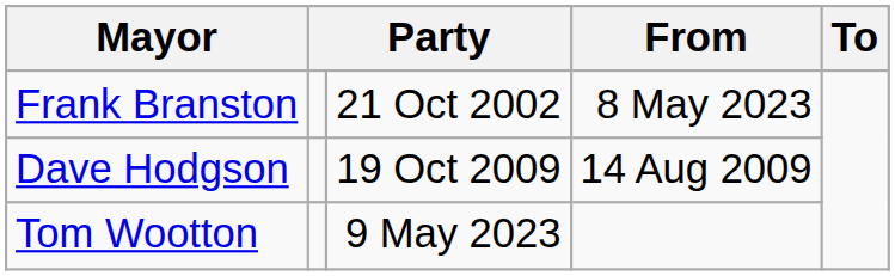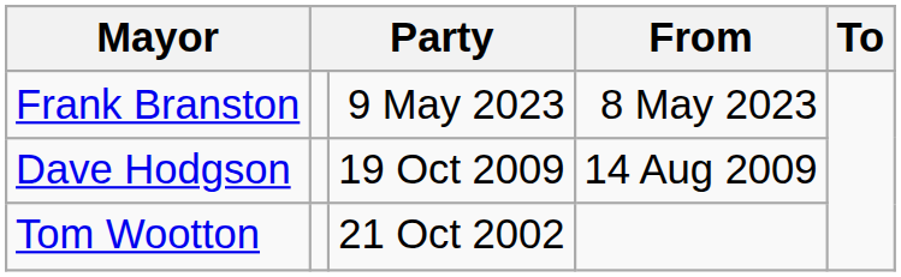Frank Branston | column 3: 21 Oct 2002 -> 9 May 2023
Tom Wootton | column 3: 9 May 2023 -> 21 Oct 2002
